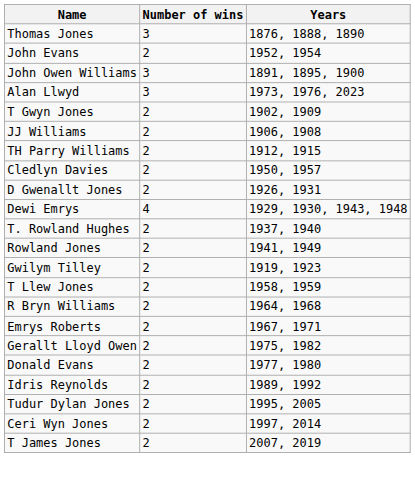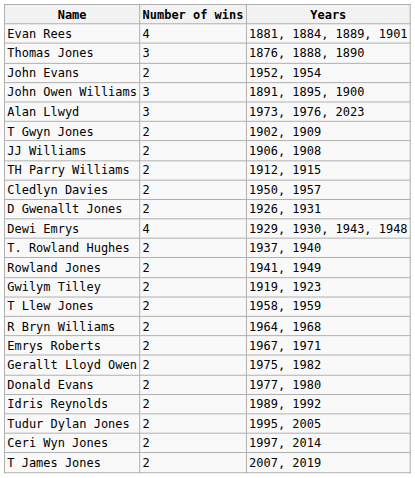+ row: Evan Rees | 4 | 1881, 1884, 1889, 1901
